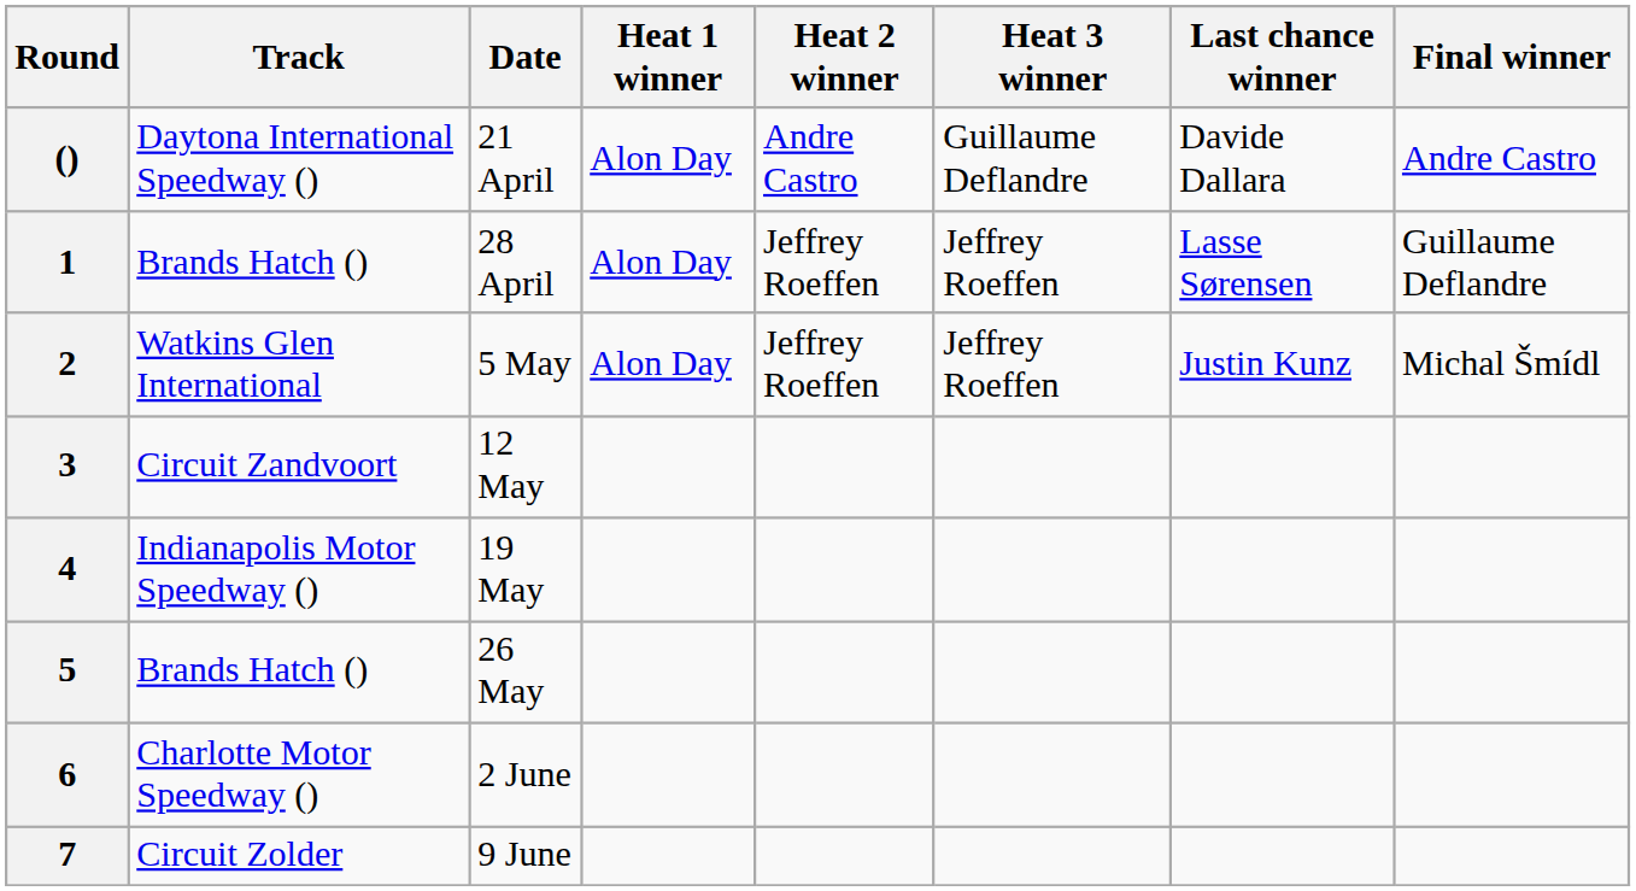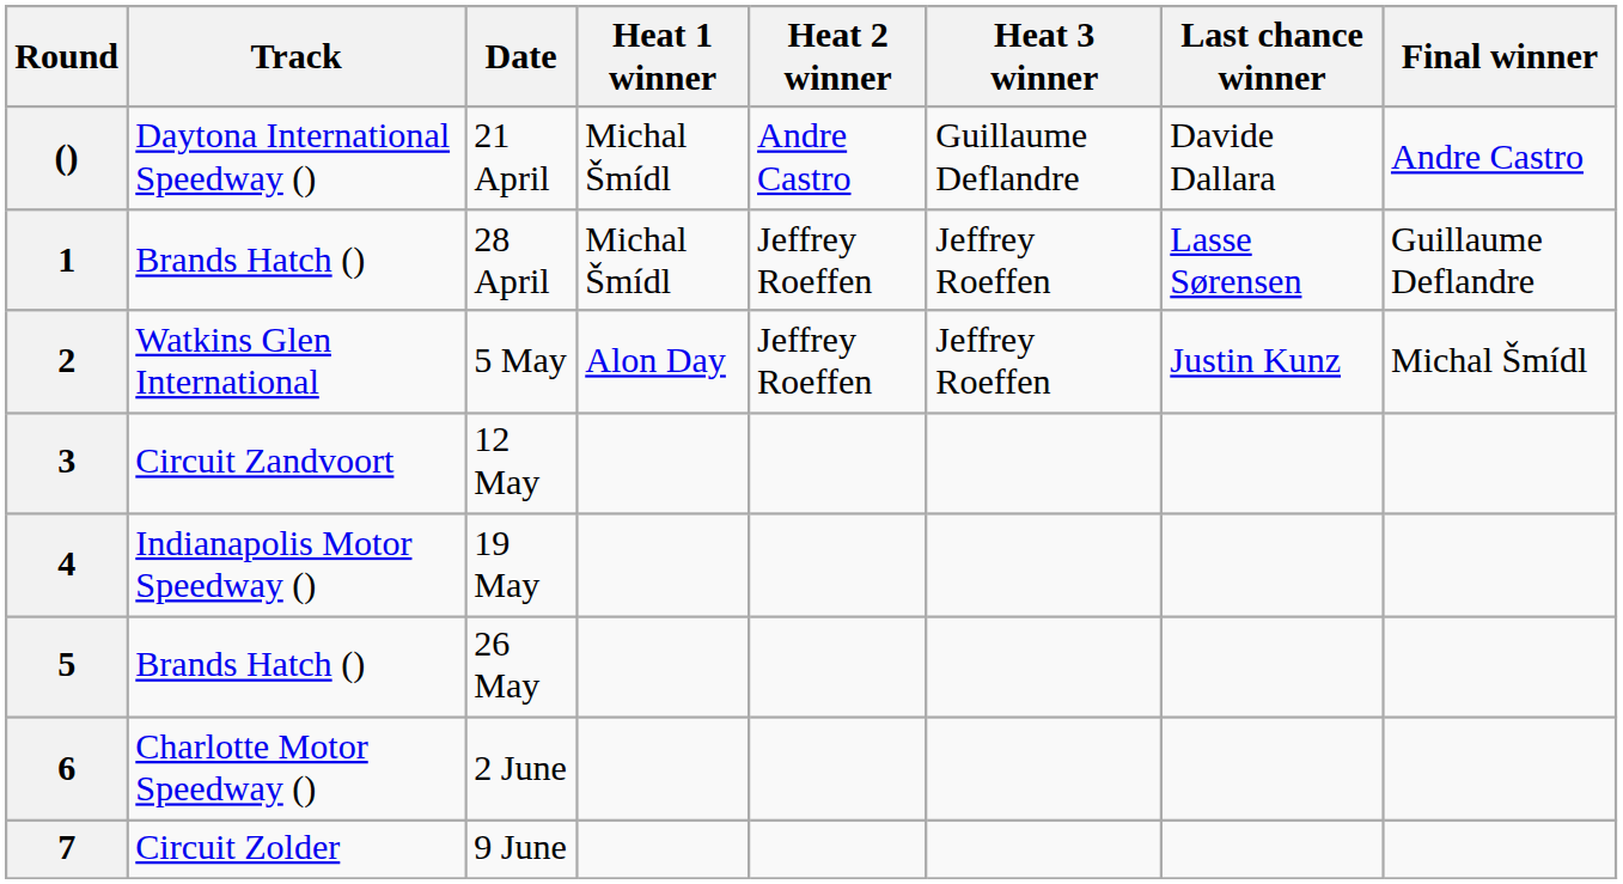() | Heat 1 winner: Alon Day -> Michal Šmídl
1 | Heat 1 winner: Alon Day -> Michal Šmídl
